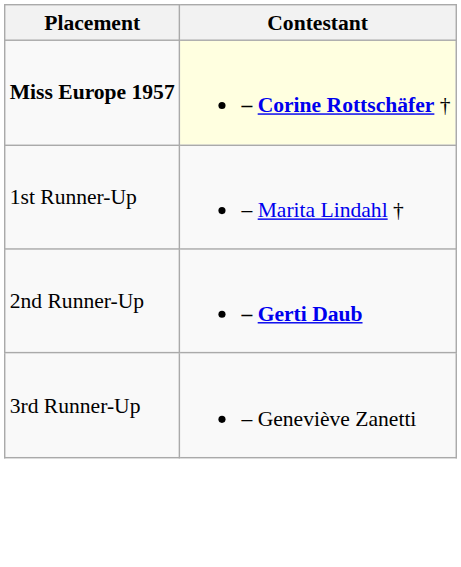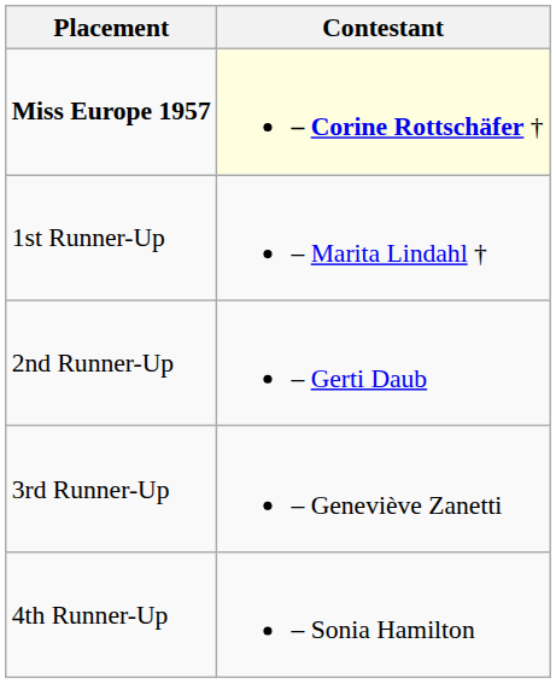2nd Runner-Up | Contestant: bold -> normal
+ row: 4th Runner-Up | – Sonia Hamilton
